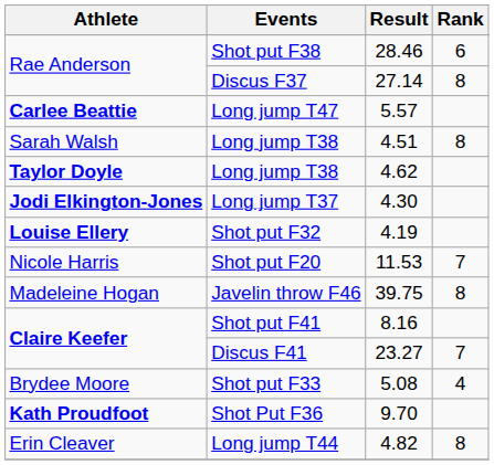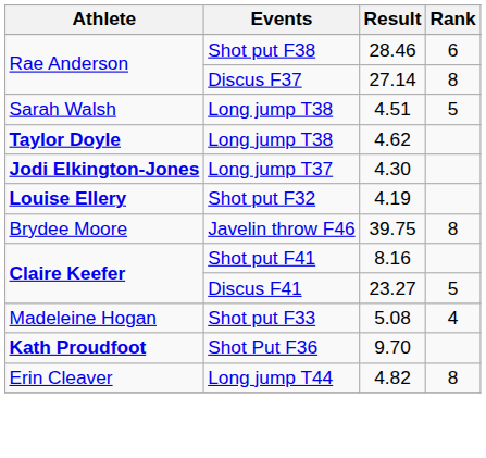- row: Carlee Beattie | Long jump T47 | 5.57
Long jump T38 / 4.51 | Rank: 8 -> 5
- row: Nicole Harris | Shot put F20 | 11.53 | 7
Javelin throw F46 | Athlete: Madeleine Hogan -> Brydee Moore
Discus F41 | Rank: 7 -> 5
Shot put F33 | Athlete: Brydee Moore -> Madeleine Hogan
